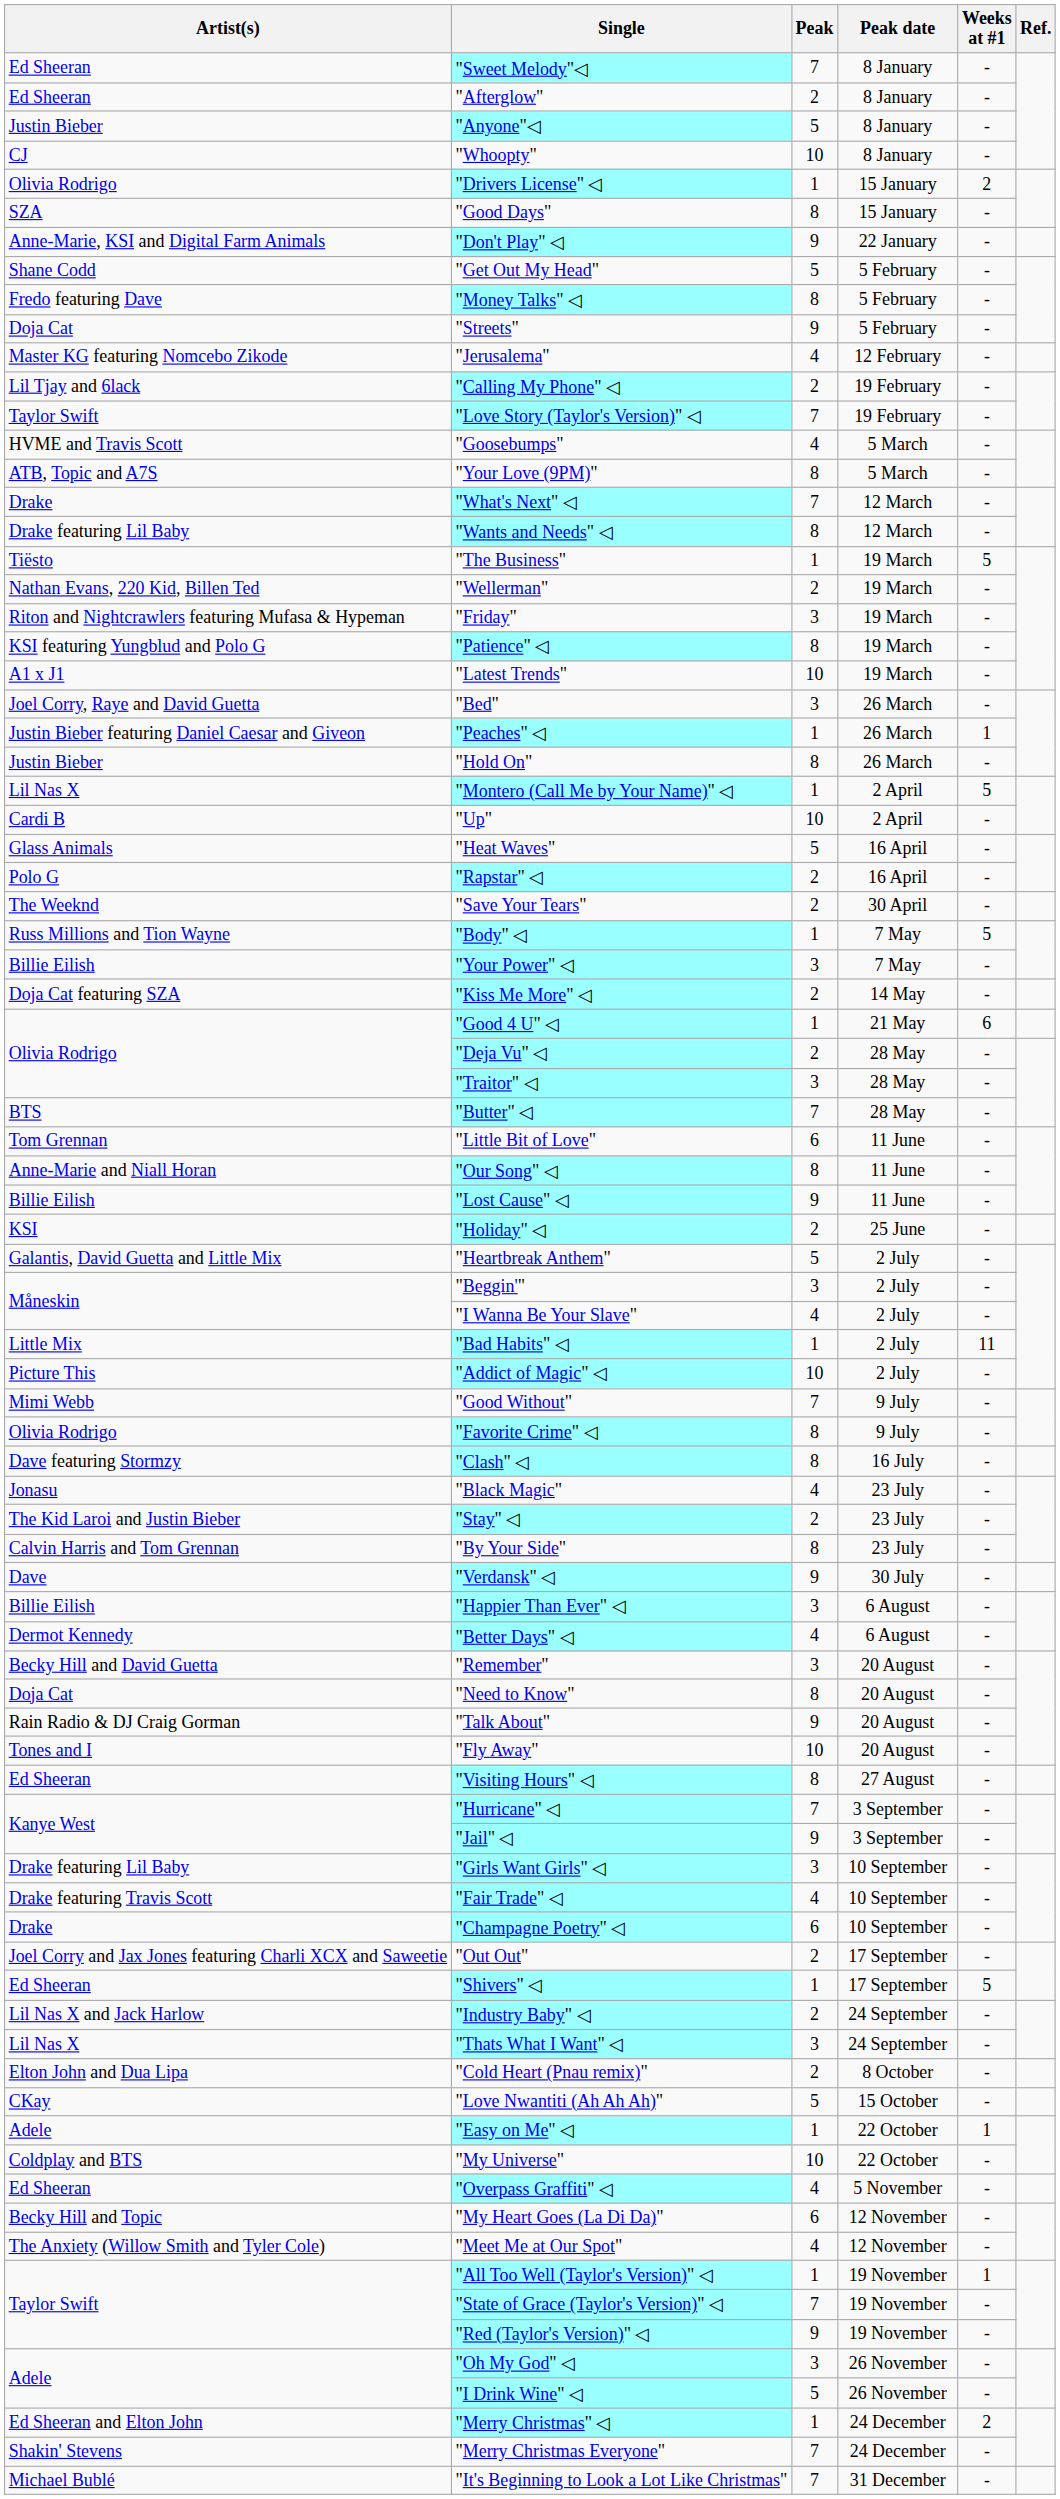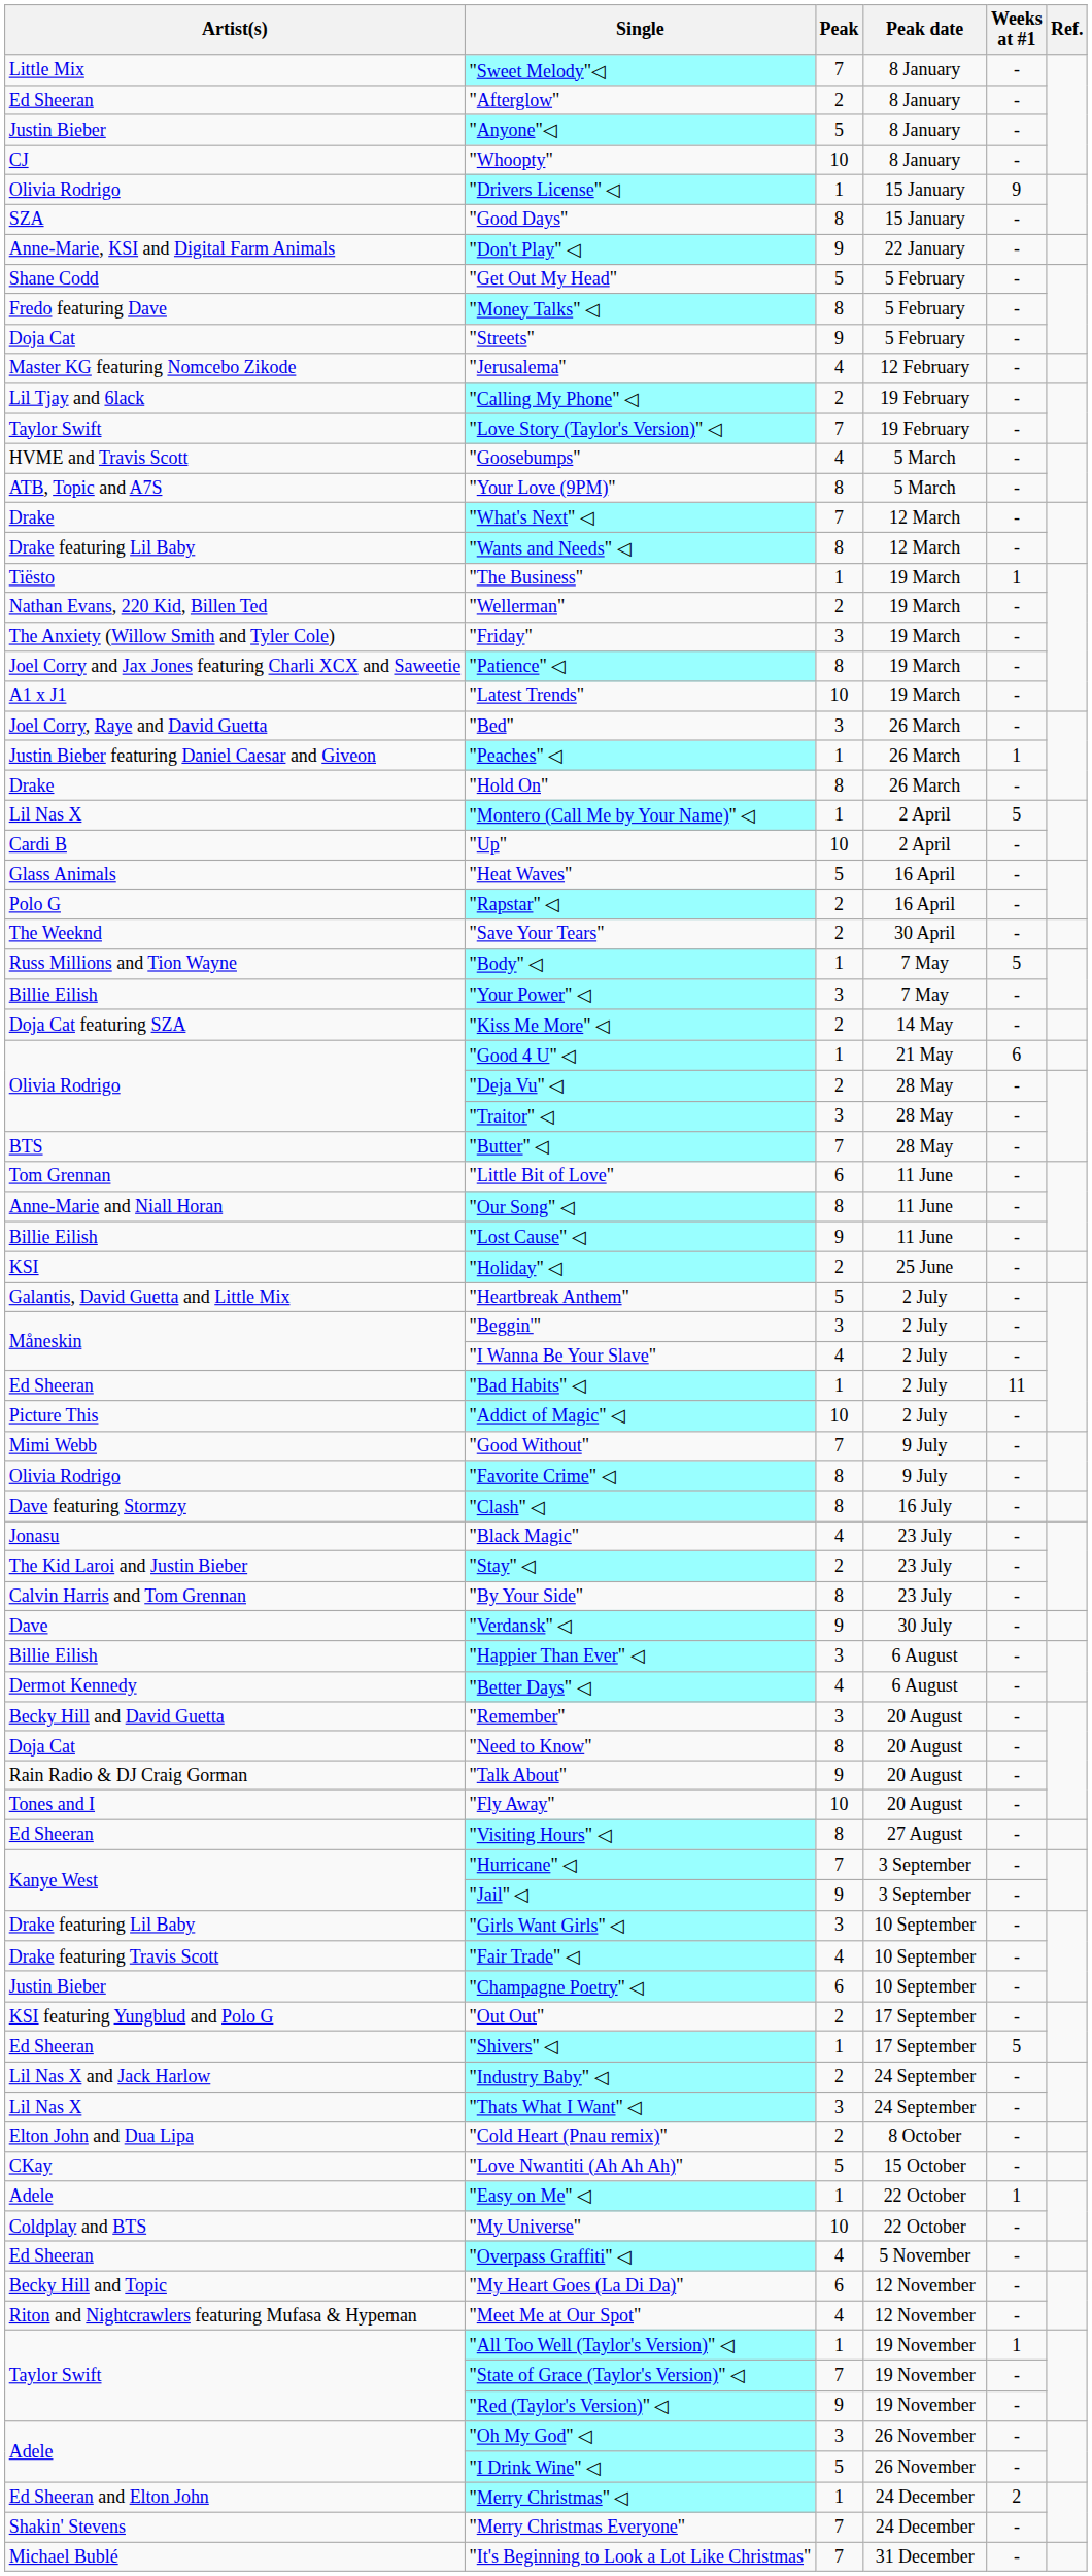"Sweet Melody"◁ | Artist(s): Ed Sheeran -> Little Mix
"Drivers License" ◁ | Weeks at #1: 2 -> 9
"The Business" | Weeks at #1: 5 -> 1
"Friday" | Artist(s): Riton and Nightcrawlers featuring Mufasa & Hypeman -> The Anxiety (Willow Smith and Tyler Cole)
"Patience" ◁ | Artist(s): KSI featuring Yungblud and Polo G -> Joel Corry and Jax Jones featuring Charli XCX and Saweetie
"Hold On" | Artist(s): Justin Bieber -> Drake
"Bad Habits" ◁ | Artist(s): Little Mix -> Ed Sheeran
"Champagne Poetry" ◁ | Artist(s): Drake -> Justin Bieber
"Out Out" | Artist(s): Joel Corry and Jax Jones featuring Charli XCX and Saweetie -> KSI featuring Yungblud and Polo G
"Meet Me at Our Spot" | Artist(s): The Anxiety (Willow Smith and Tyler Cole) -> Riton and Nightcrawlers featuring Mufasa & Hypeman
